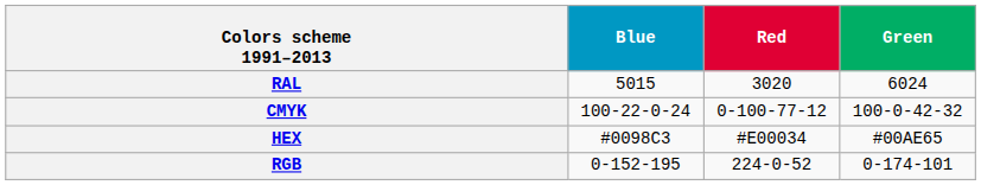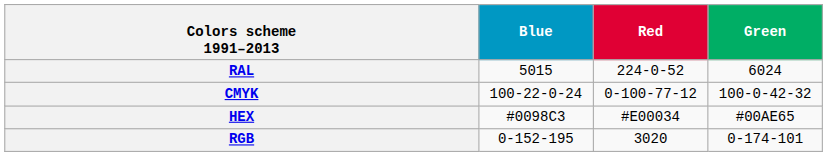RAL | Red: 3020 -> 224-0-52
RGB | Red: 224-0-52 -> 3020
